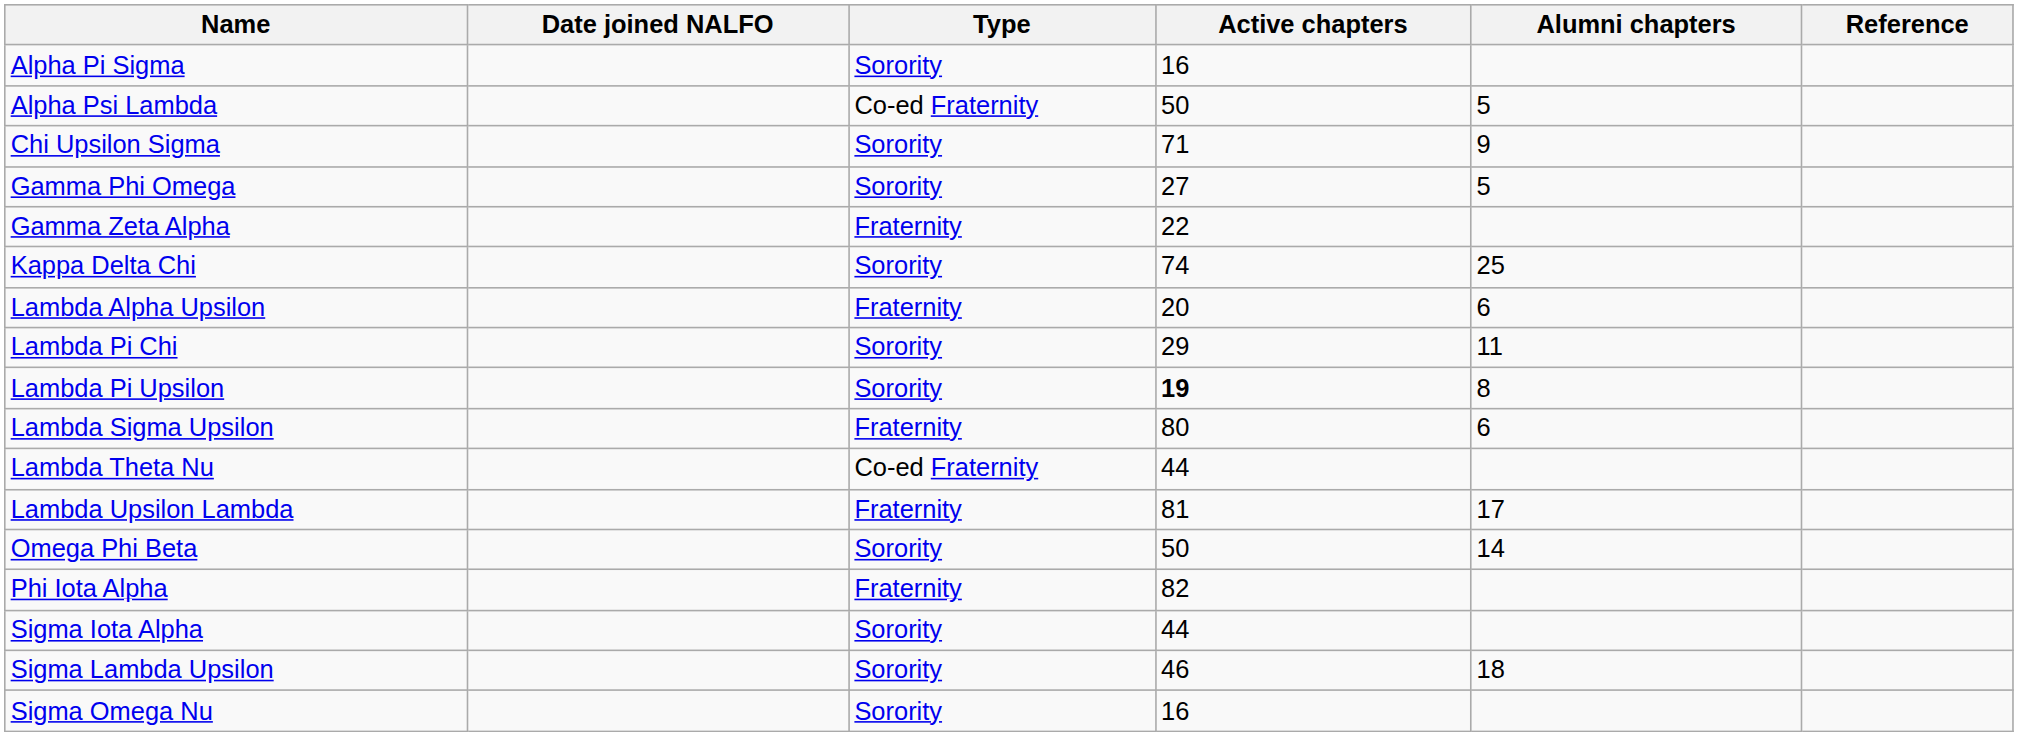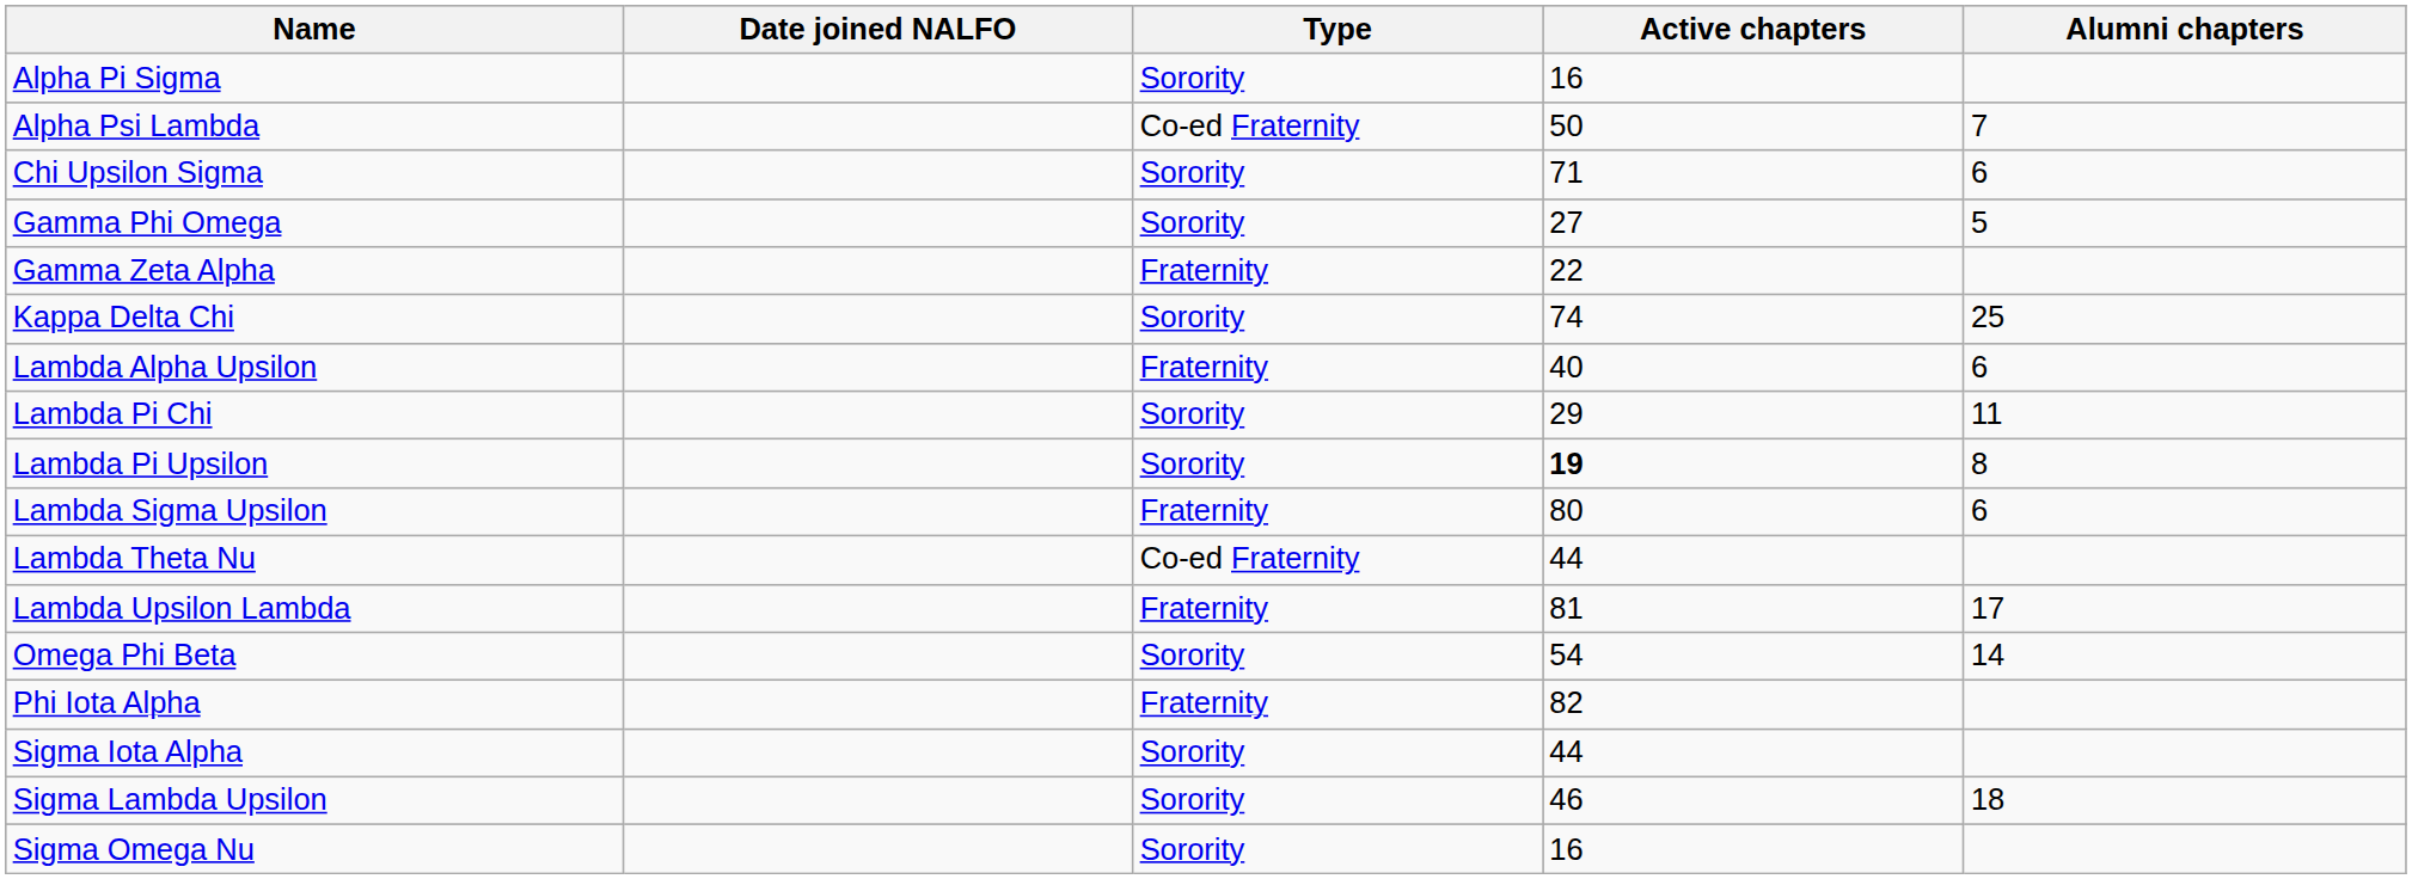- column: Reference
Alpha Psi Lambda | Alumni chapters: 5 -> 7
Chi Upsilon Sigma | Alumni chapters: 9 -> 6
Lambda Alpha Upsilon | Active chapters: 20 -> 40
Omega Phi Beta | Active chapters: 50 -> 54
